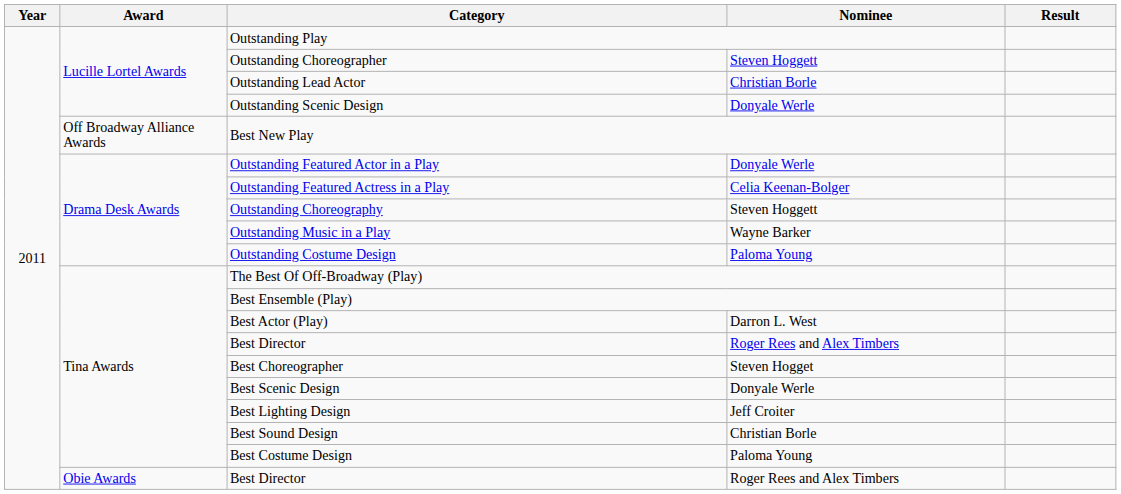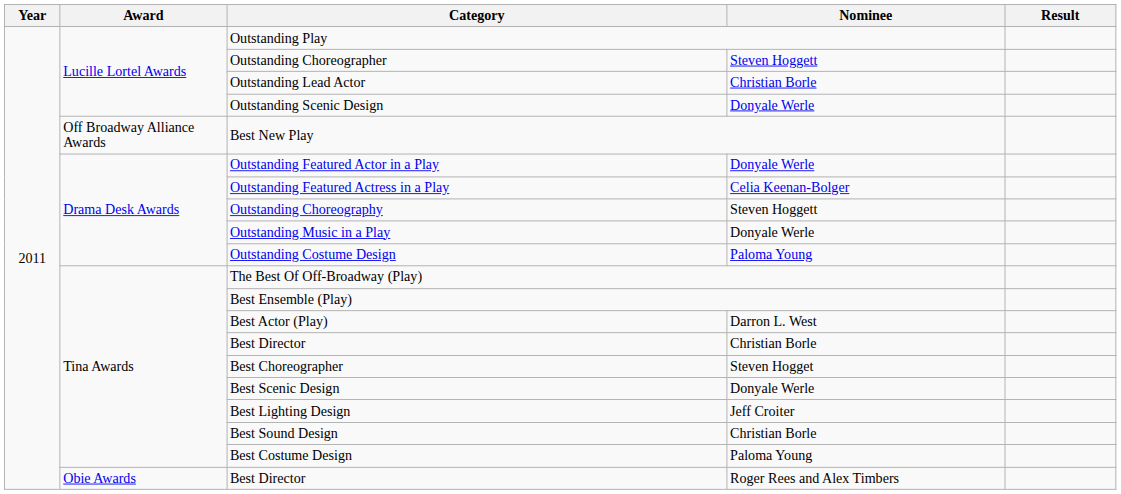Outstanding Music in a Play | Nominee: Wayne Barker -> Donyale Werle
Tina Awards / Best Director | Nominee: Roger Rees and Alex Timbers -> Christian Borle
